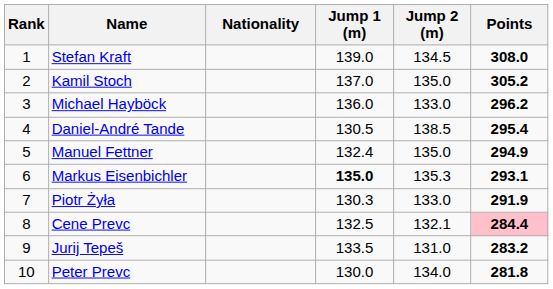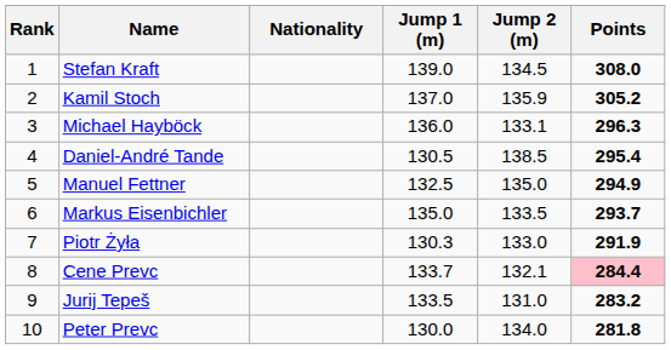Kamil Stoch | Jump 2 (m): 135.0 -> 135.9
Michael Hayböck | Jump 2 (m): 133.0 -> 133.1
Michael Hayböck | Points: 296.2 -> 296.3
Manuel Fettner | Jump 1 (m): 132.4 -> 132.5
Markus Eisenbichler | Jump 1 (m): bold -> normal
Markus Eisenbichler | Jump 2 (m): 135.3 -> 133.5
Markus Eisenbichler | Points: 293.1 -> 293.7
Cene Prevc | Jump 1 (m): 132.5 -> 133.7
